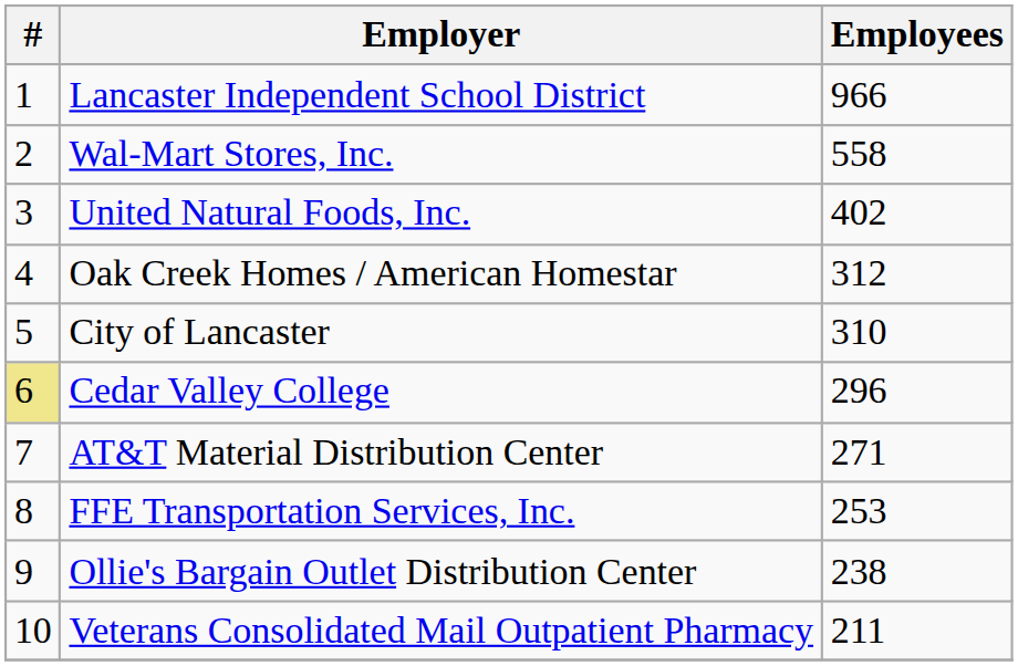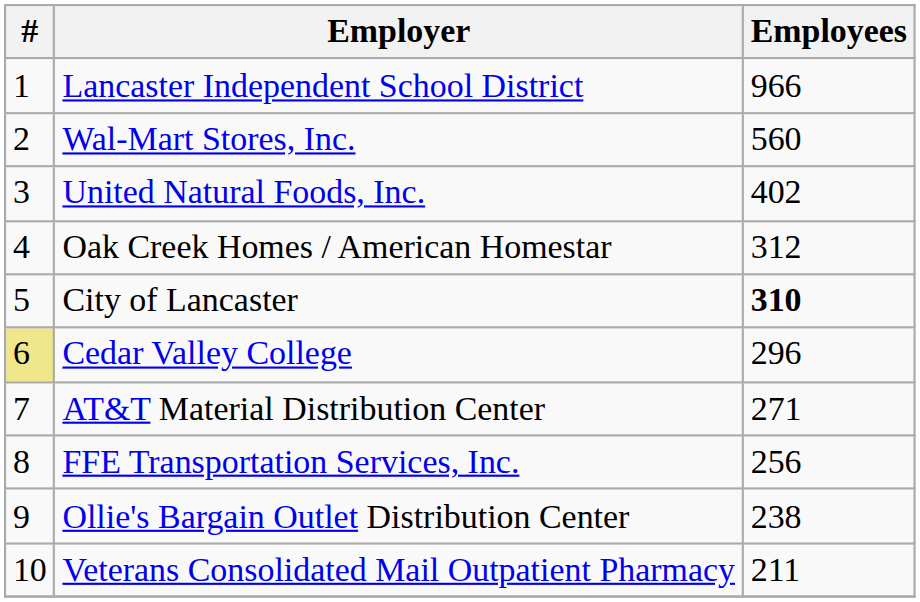Wal-Mart Stores, Inc. | Employees: 558 -> 560
City of Lancaster | Employees: normal -> bold
FFE Transportation Services, Inc. | Employees: 253 -> 256
